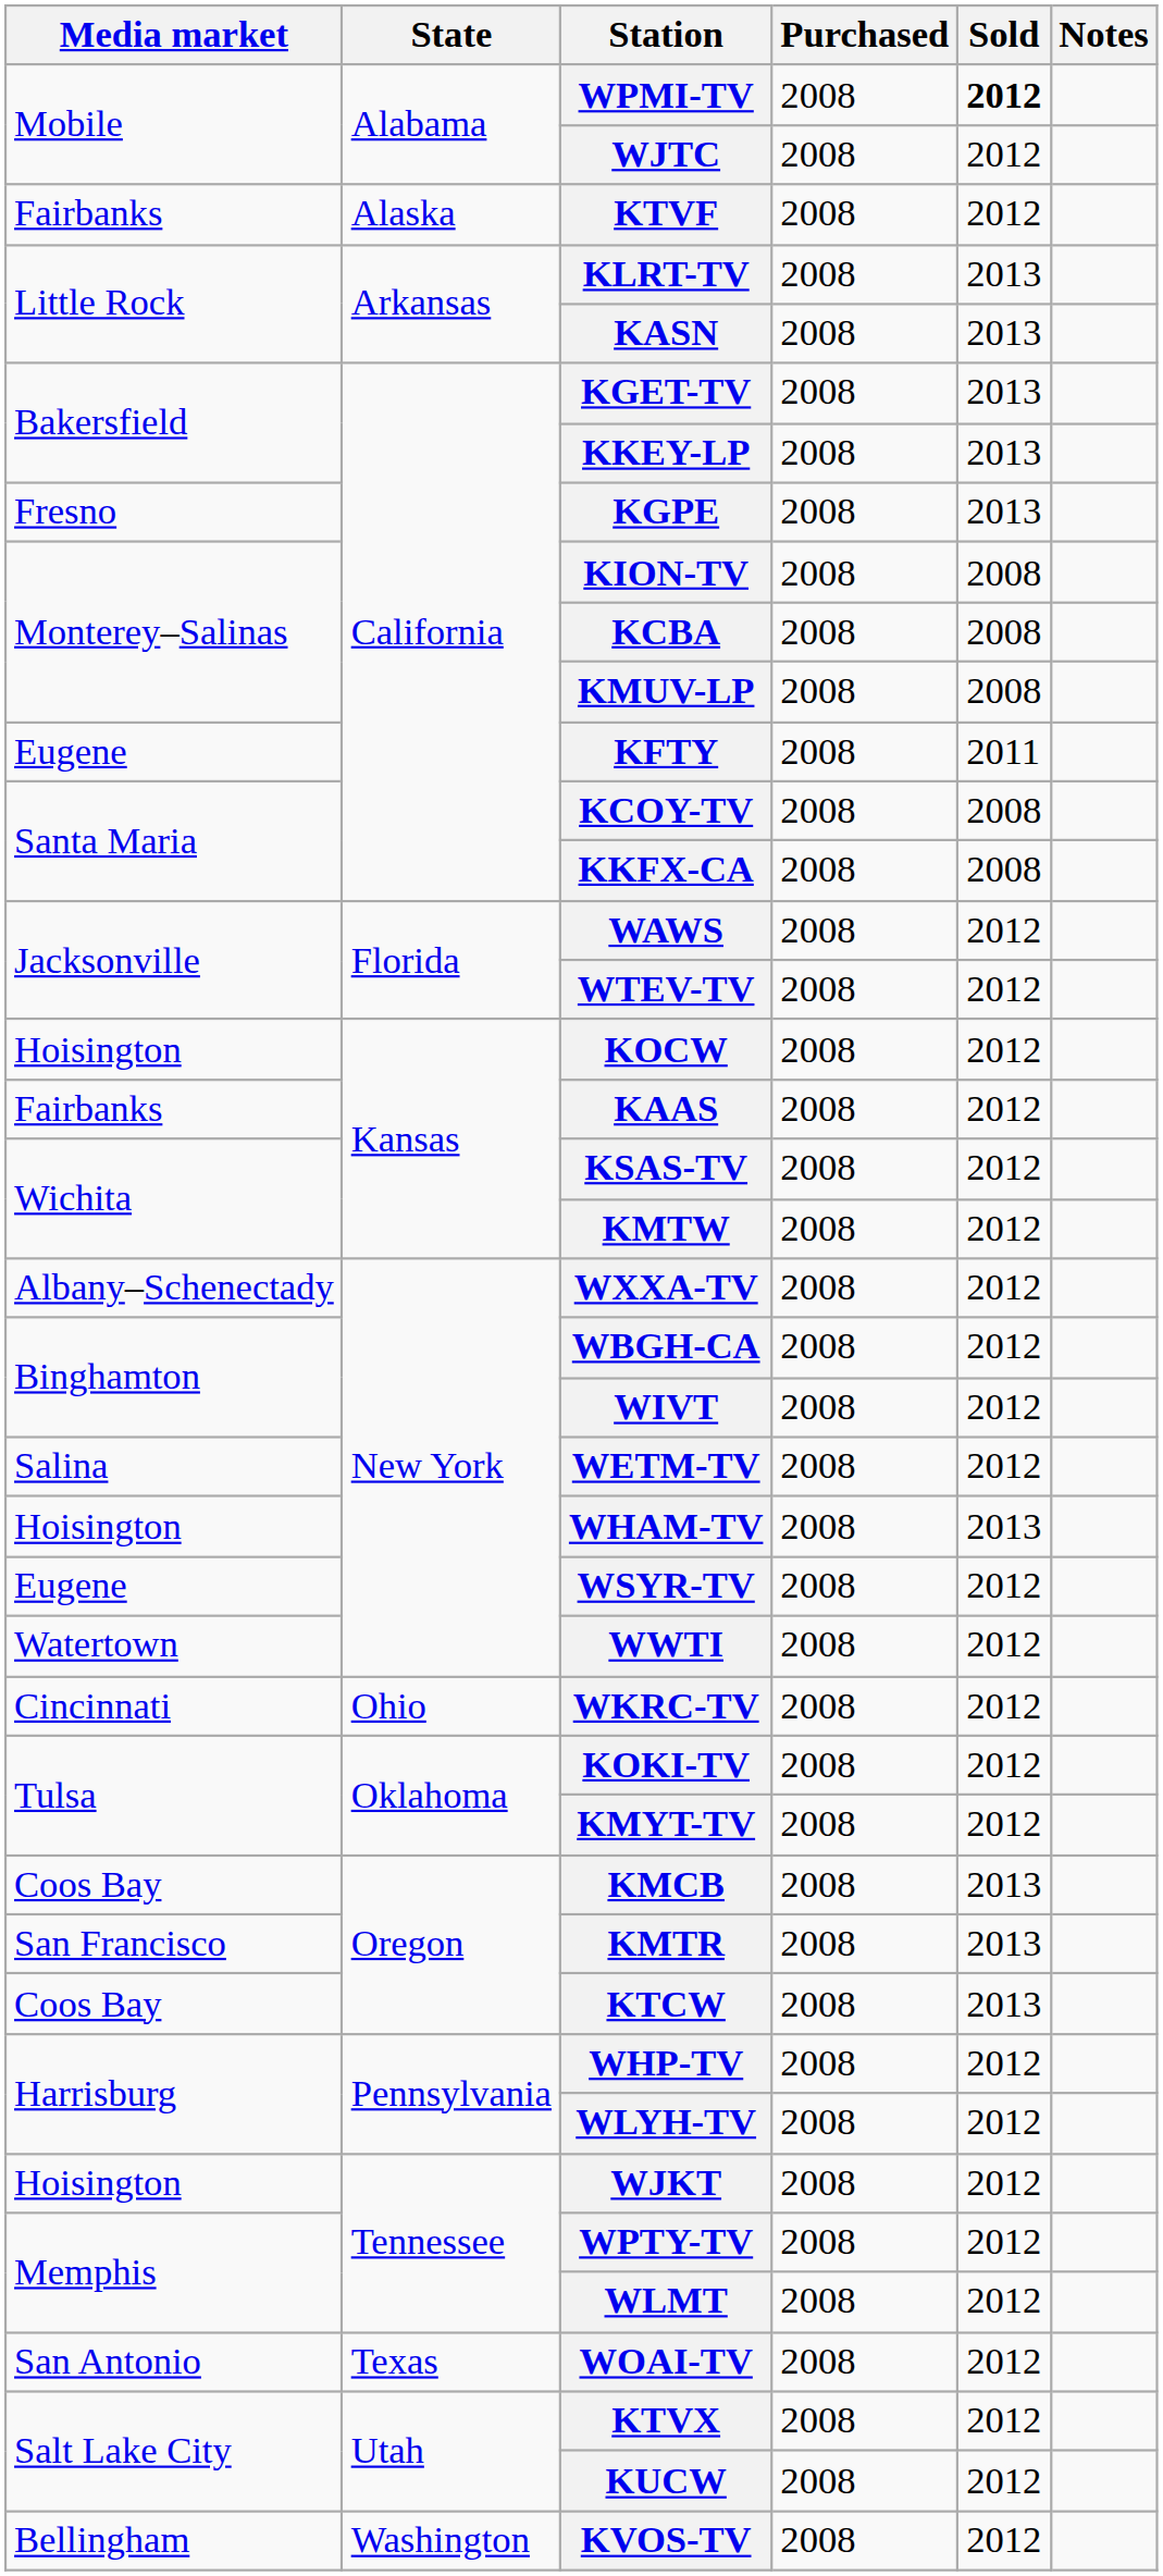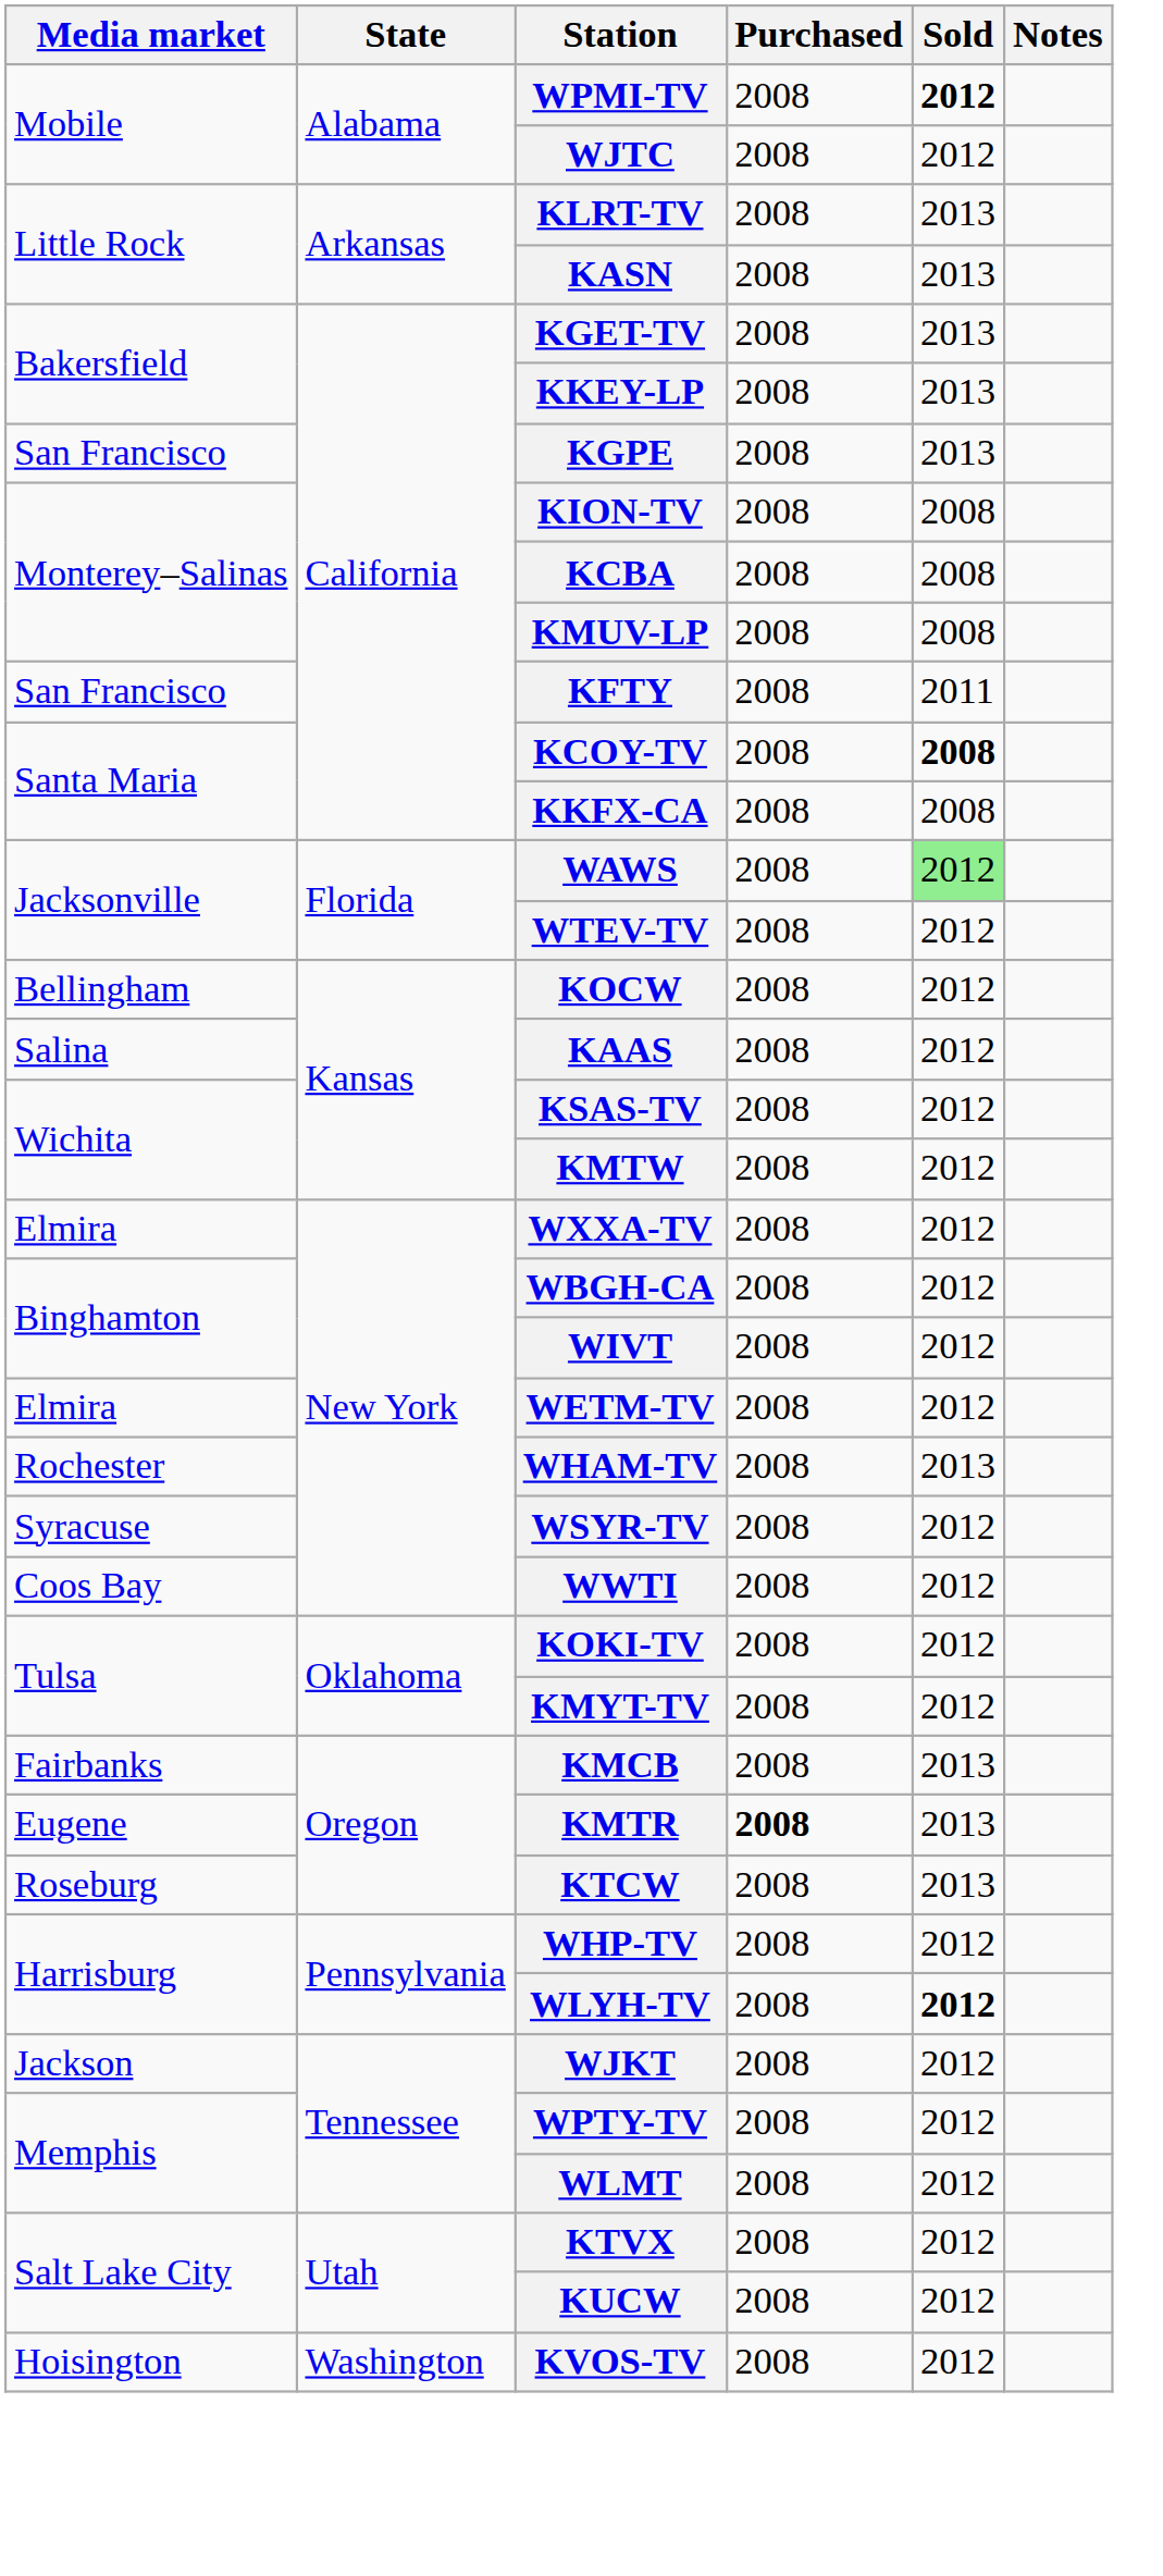- row: Fairbanks | Alaska | KTVF | 2008 | 2012
KGPE | Media market: Fresno -> San Francisco
KFTY | Media market: Eugene -> San Francisco
KCOY-TV | Sold: normal -> bold
WAWS | Sold: no background -> lightgreen background
KOCW | Media market: Hoisington -> Bellingham
KAAS | Media market: Fairbanks -> Salina
WXXA-TV | Media market: Albany–Schenectady -> Elmira
WETM-TV | Media market: Salina -> Elmira
WHAM-TV | Media market: Hoisington -> Rochester
WSYR-TV | Media market: Eugene -> Syracuse
WWTI | Media market: Watertown -> Coos Bay
- row: Cincinnati | Ohio | WKRC-TV | 2008 | 2012
KMCB | Media market: Coos Bay -> Fairbanks
KMTR | Media market: San Francisco -> Eugene
KMTR | Purchased: normal -> bold
KTCW | Media market: Coos Bay -> Roseburg
WLYH-TV | Sold: normal -> bold
WJKT | Media market: Hoisington -> Jackson
- row: San Antonio | Texas | WOAI-TV | 2008 | 2012
KVOS-TV | Media market: Bellingham -> Hoisington
